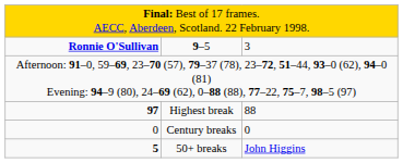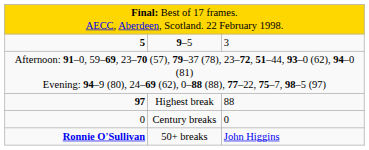9–5 | column 1: Ronnie O'Sullivan -> 5
50+ breaks | column 1: 5 -> Ronnie O'Sullivan
